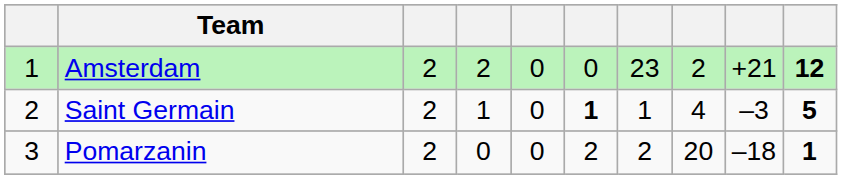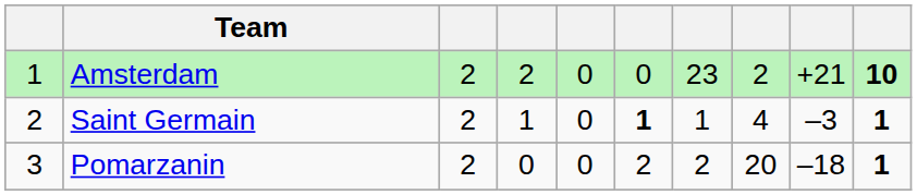Amsterdam | column 10: 12 -> 10
Saint Germain | column 10: 5 -> 1
